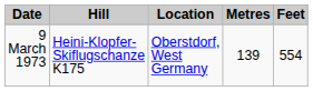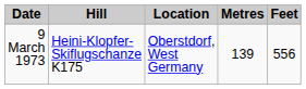9 March 1973 | Feet: 554 -> 556
